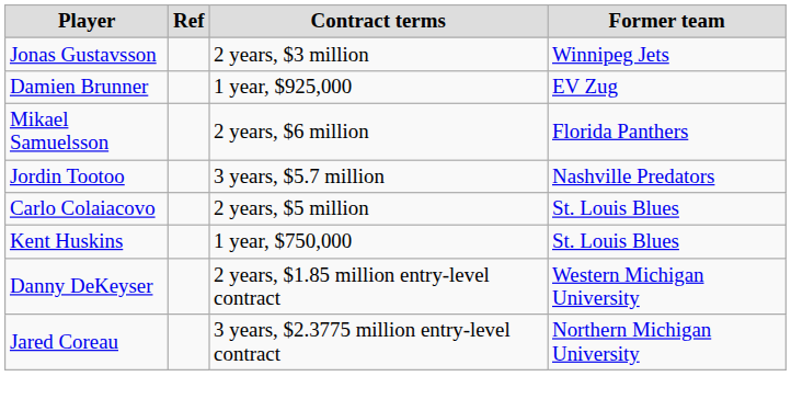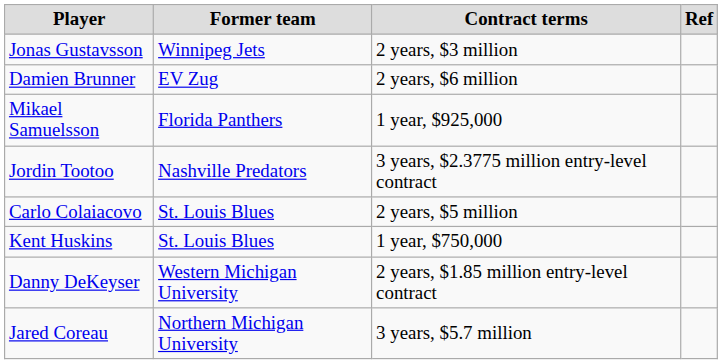columns swapped: Former team <-> Ref
Damien Brunner | Contract terms: 1 year, $925,000 -> 2 years, $6 million
Mikael Samuelsson | Contract terms: 2 years, $6 million -> 1 year, $925,000
Jordin Tootoo | Contract terms: 3 years, $5.7 million -> 3 years, $2.3775 million entry-level contract
Jared Coreau | Contract terms: 3 years, $2.3775 million entry-level contract -> 3 years, $5.7 million
